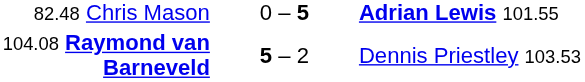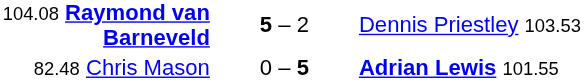rows swapped: 82.48 Chris Mason <-> 104.08 Raymond van Barneveld
